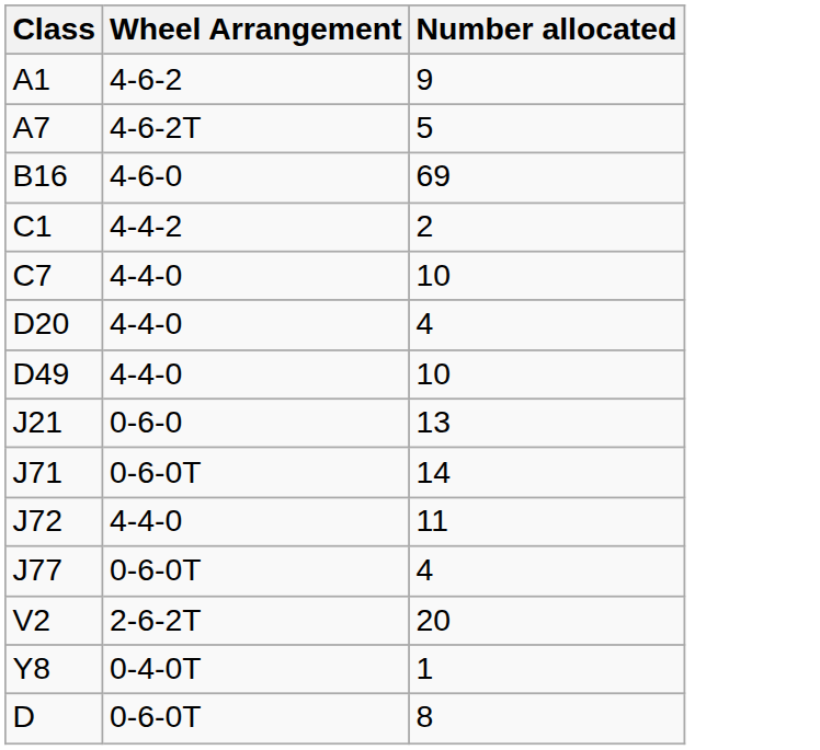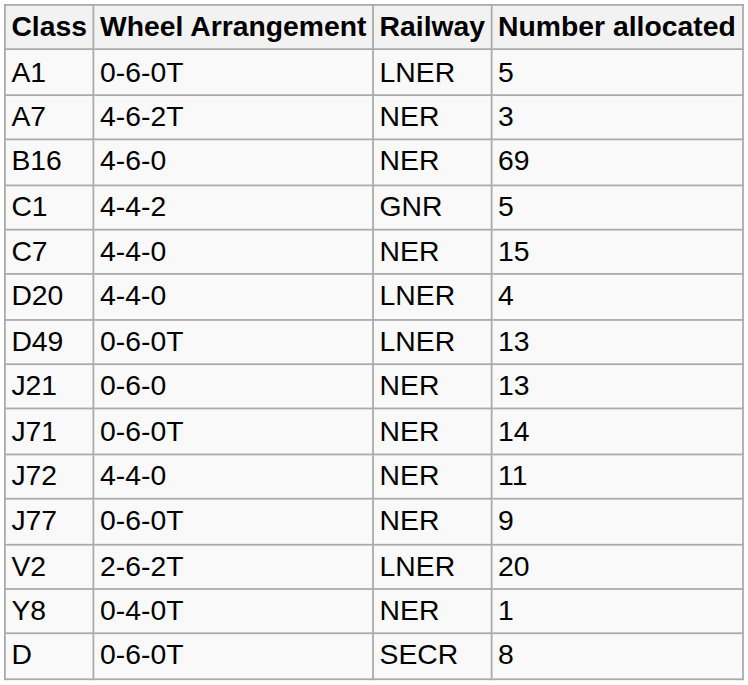+ column: Railway | LNER | NER | NER | GNR | NER | LNER | LNER | NER | NER | NER | NER | LNER | NER | SECR
A1 | Wheel Arrangement: 4-6-2 -> 0-6-0T
A1 | Number allocated: 9 -> 5
A7 | Number allocated: 5 -> 3
C1 | Number allocated: 2 -> 5
C7 | Number allocated: 10 -> 15
D49 | Wheel Arrangement: 4-4-0 -> 0-6-0T
D49 | Number allocated: 10 -> 13
J77 | Number allocated: 4 -> 9
